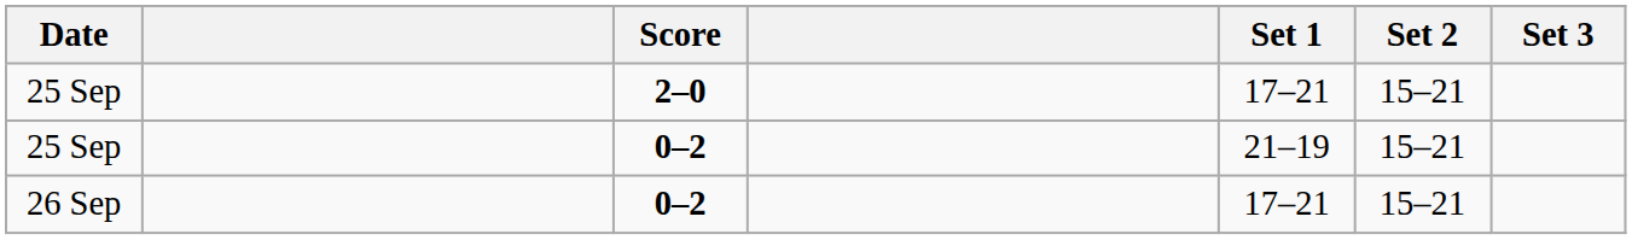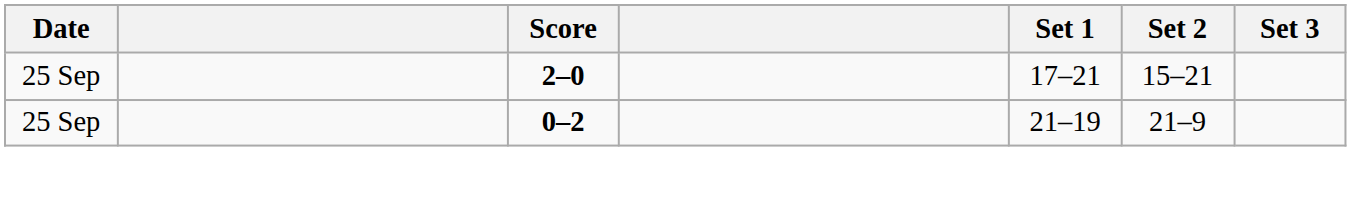25 Sep / 0–2 | Set 2: 15–21 -> 21–9
- row: 26 Sep | 0–2 | 17–21 | 15–21
